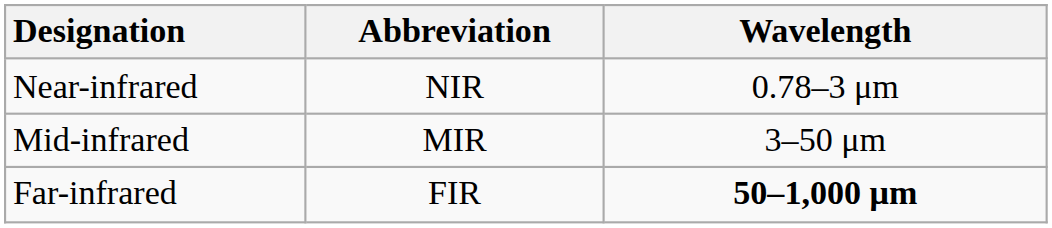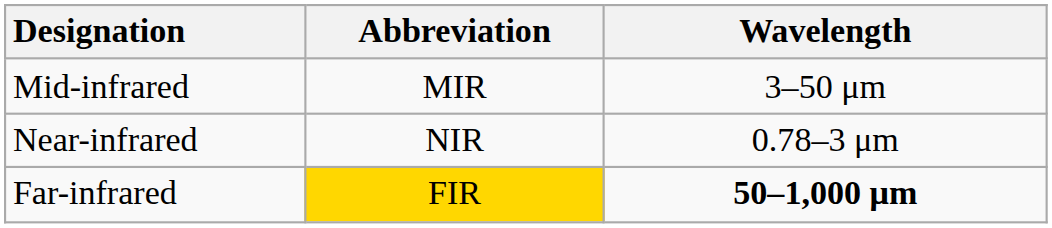rows swapped: Near-infrared <-> Mid-infrared
Far-infrared | Abbreviation: no background -> gold background
